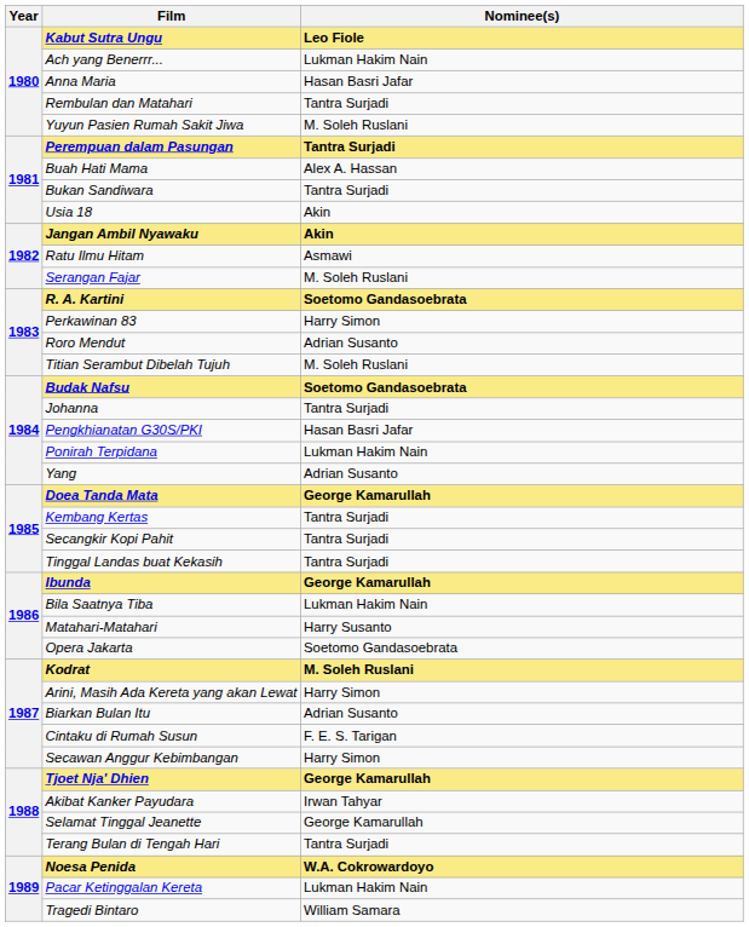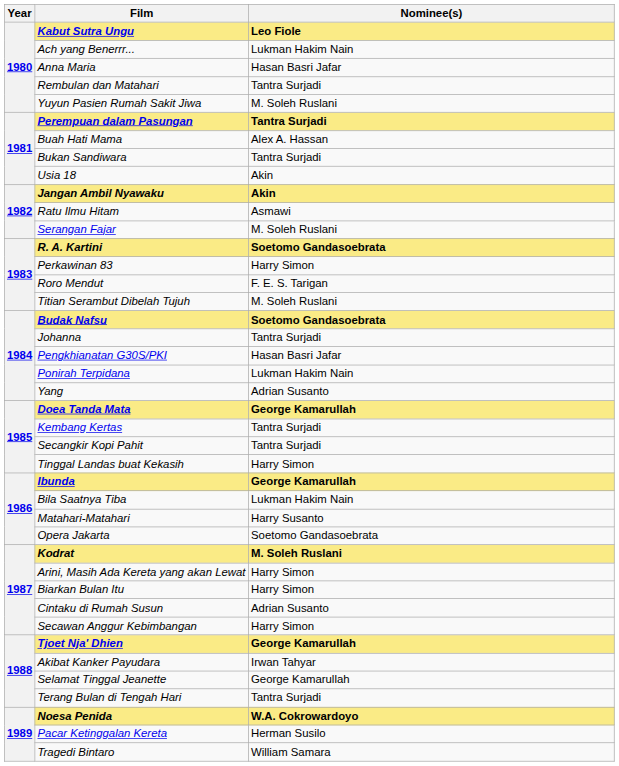Roro Mendut | Nominee(s): Adrian Susanto -> F. E. S. Tarigan
Tinggal Landas buat Kekasih | Nominee(s): Tantra Surjadi -> Harry Simon
Biarkan Bulan Itu | Nominee(s): Adrian Susanto -> Harry Simon
Cintaku di Rumah Susun | Nominee(s): F. E. S. Tarigan -> Adrian Susanto
Pacar Ketinggalan Kereta | Nominee(s): Lukman Hakim Nain -> Herman Susilo
